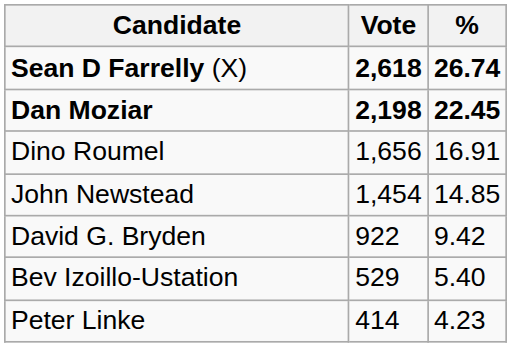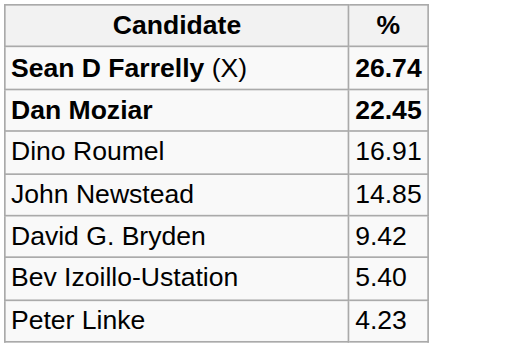- column: Vote | 2,618 | 2,198 | 1,656 | 1,454 | 922 | 529 | 414
